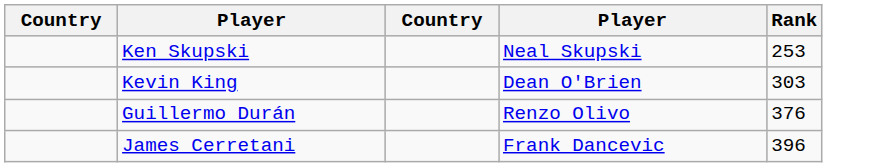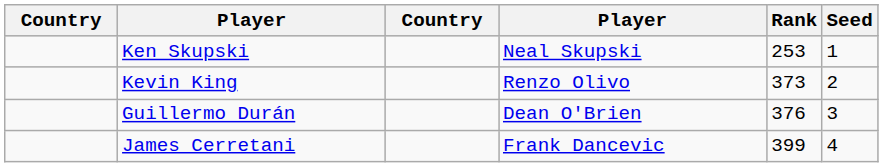+ column: Seed | 1 | 2 | 3 | 4
Kevin King | column 4: Dean O'Brien -> Renzo Olivo
Kevin King | Rank: 303 -> 373
Guillermo Durán | column 4: Renzo Olivo -> Dean O'Brien
James Cerretani | Rank: 396 -> 399
